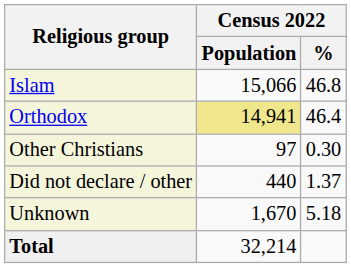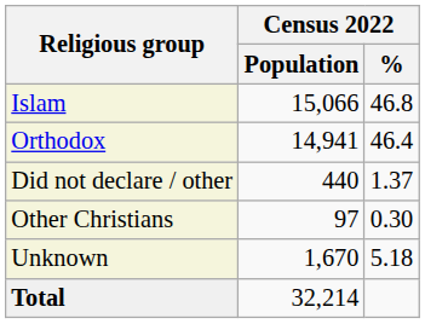Orthodox | Census 2022 / Population: khaki background -> no background
rows swapped: Other Christians <-> Did not declare / other
